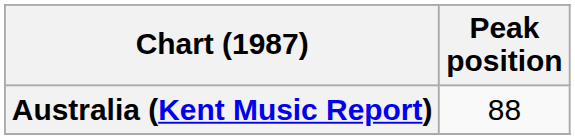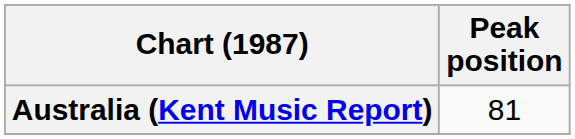Australia (Kent Music Report) | Peak position: 88 -> 81
